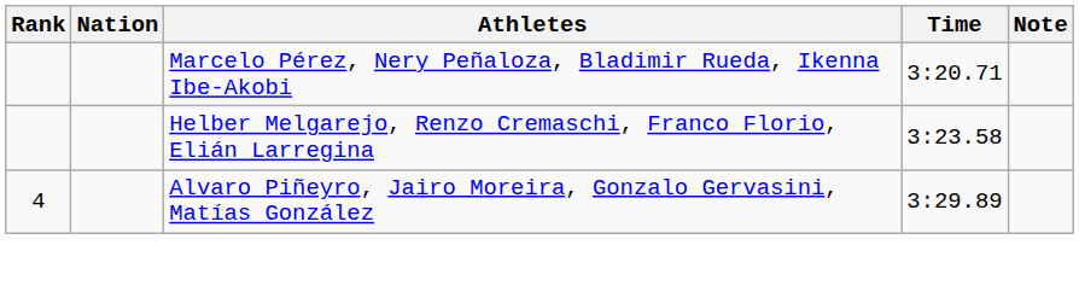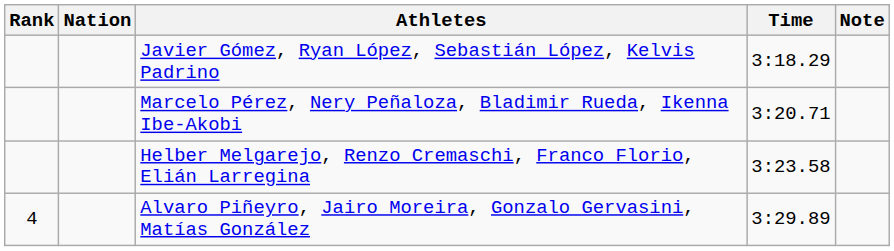+ row: Javier Gómez, Ryan López, Sebastián López, Kelvis Padrino | 3:18.29
